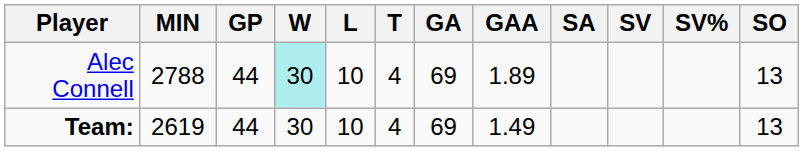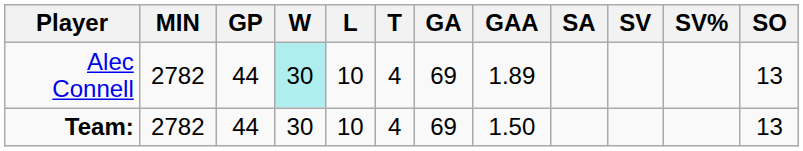Alec Connell | MIN: 2788 -> 2782
Team: | MIN: 2619 -> 2782
Team: | GAA: 1.49 -> 1.50
